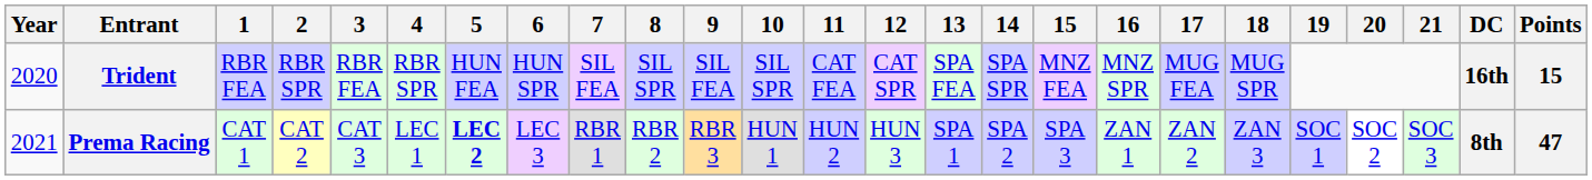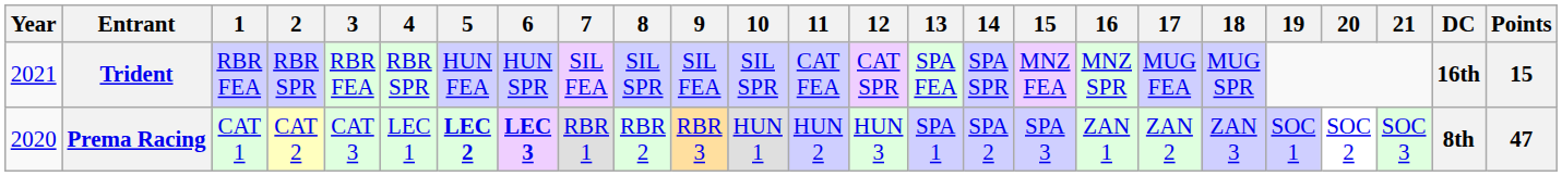Trident | Year: 2020 -> 2021
Prema Racing | Year: 2021 -> 2020
Prema Racing | 6: normal -> bold
